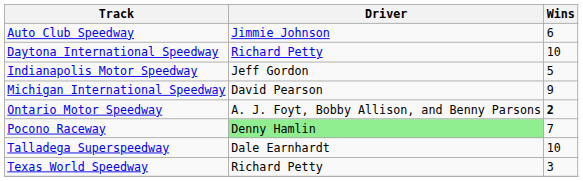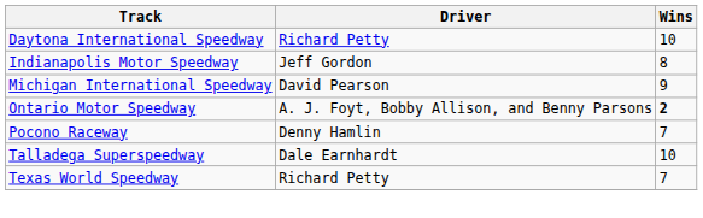- row: Auto Club Speedway | Jimmie Johnson | 6
Indianapolis Motor Speedway | Wins: 5 -> 8
Pocono Raceway | Driver: lightgreen background -> no background
Texas World Speedway | Wins: 3 -> 7
